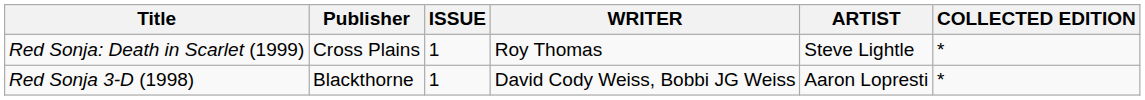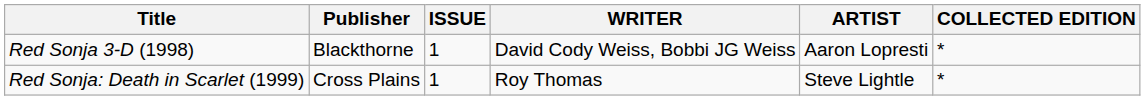rows swapped: Red Sonja 3-D (1998) <-> Red Sonja: Death in Scarlet (1999)
